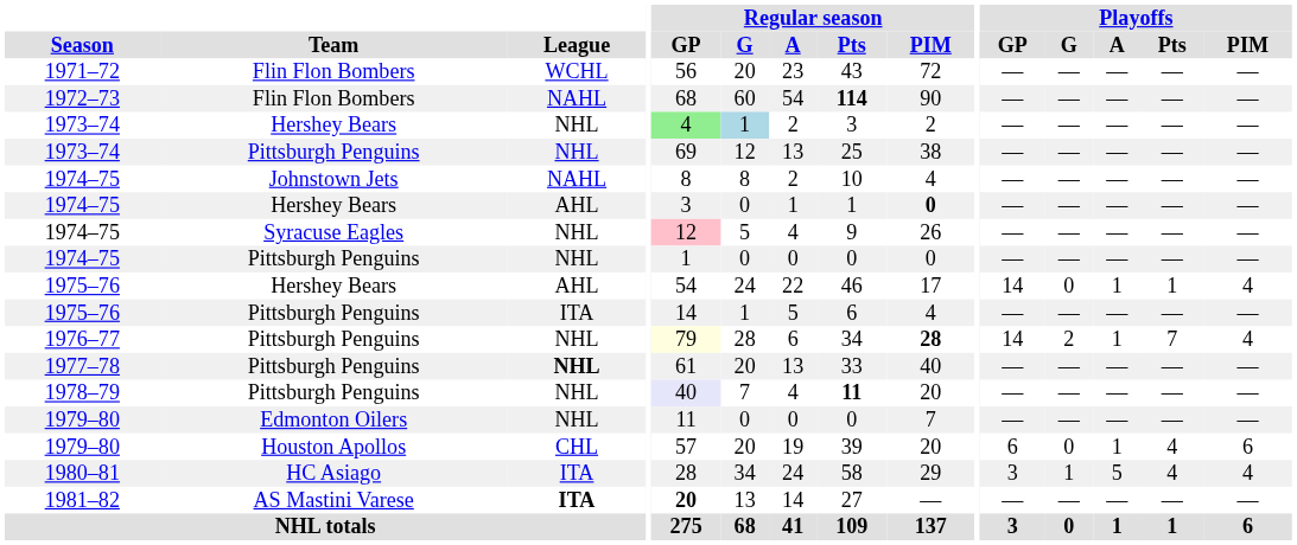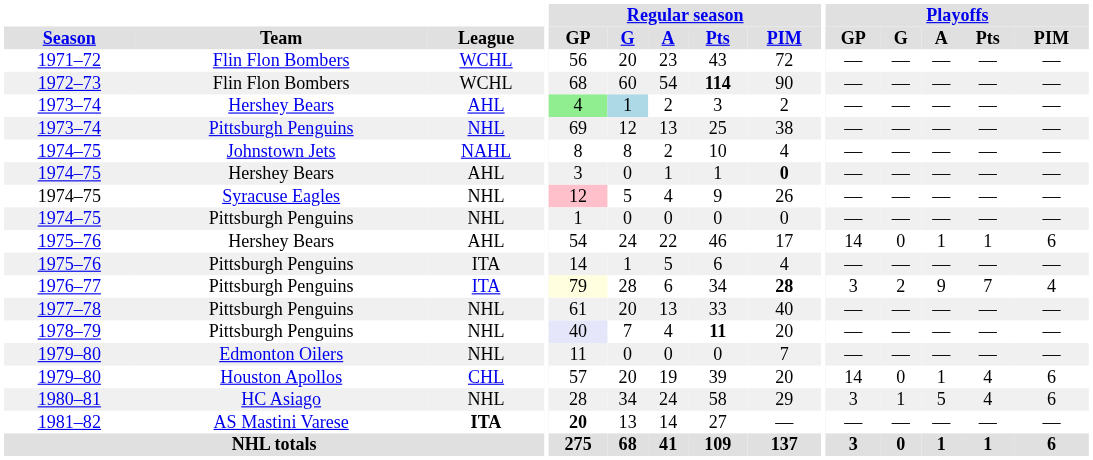1972–73 | League: NAHL -> WCHL
1973–74 / Hershey Bears | League: NHL -> AHL
1975–76 / Hershey Bears | Playoffs / PIM: 4 -> 6
1976–77 | League: NHL -> ITA
1976–77 | Playoffs / GP: 14 -> 3
1976–77 | Playoffs / A: 1 -> 9
1977–78 | League: bold -> normal
1979–80 / Houston Apollos | Playoffs / GP: 6 -> 14
1980–81 | League: ITA -> NHL
1980–81 | Playoffs / PIM: 4 -> 6
